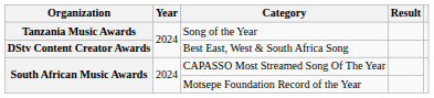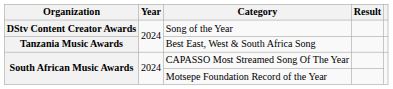Song of the Year | Organization: Tanzania Music Awards -> DStv Content Creator Awards
Best East, West & South Africa Song | Organization: DStv Content Creator Awards -> Tanzania Music Awards
